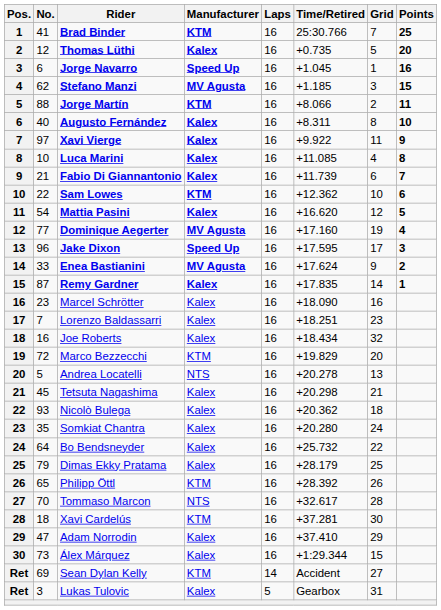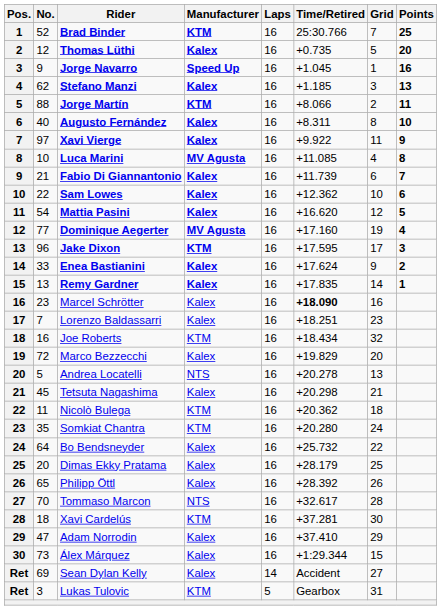Brad Binder | No.: 41 -> 52
Jorge Navarro | No.: 6 -> 9
Stefano Manzi | Manufacturer: MV Agusta -> Kalex
Stefano Manzi | Points: 15 -> 13
Luca Marini | Manufacturer: Kalex -> MV Agusta
Sam Lowes | Manufacturer: KTM -> Kalex
Jake Dixon | Manufacturer: Speed Up -> KTM
Enea Bastianini | Manufacturer: MV Agusta -> Kalex
Remy Gardner | No.: 87 -> 13
Marcel Schrötter | Time/Retired: normal -> bold
Joe Roberts | Manufacturer: Kalex -> KTM
Marco Bezzecchi | Manufacturer: KTM -> Kalex
Nicolò Bulega | No.: 93 -> 11
Nicolò Bulega | Manufacturer: Kalex -> KTM
Somkiat Chantra | Manufacturer: Kalex -> KTM
Dimas Ekky Pratama | No.: 79 -> 20
Philipp Öttl | Manufacturer: KTM -> Kalex
Sean Dylan Kelly | Manufacturer: KTM -> Kalex
Lukas Tulovic | Manufacturer: Kalex -> KTM
